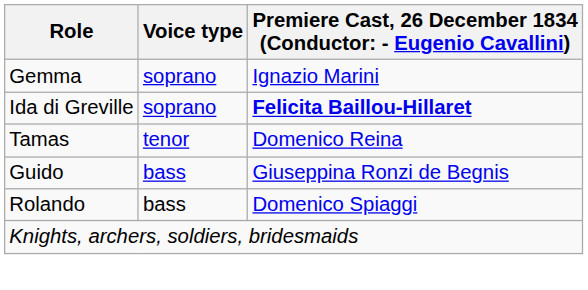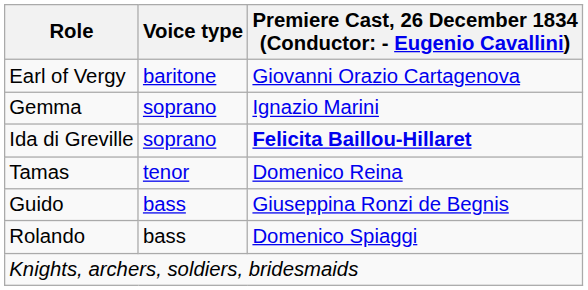+ row: Earl of Vergy | baritone | Giovanni Orazio Cartagenova
